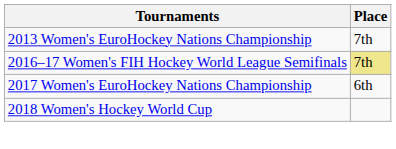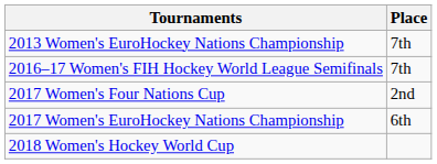2016–17 Women's FIH Hockey World League Semifinals | Place: khaki background -> no background
+ row: 2017 Women's Four Nations Cup | 2nd
